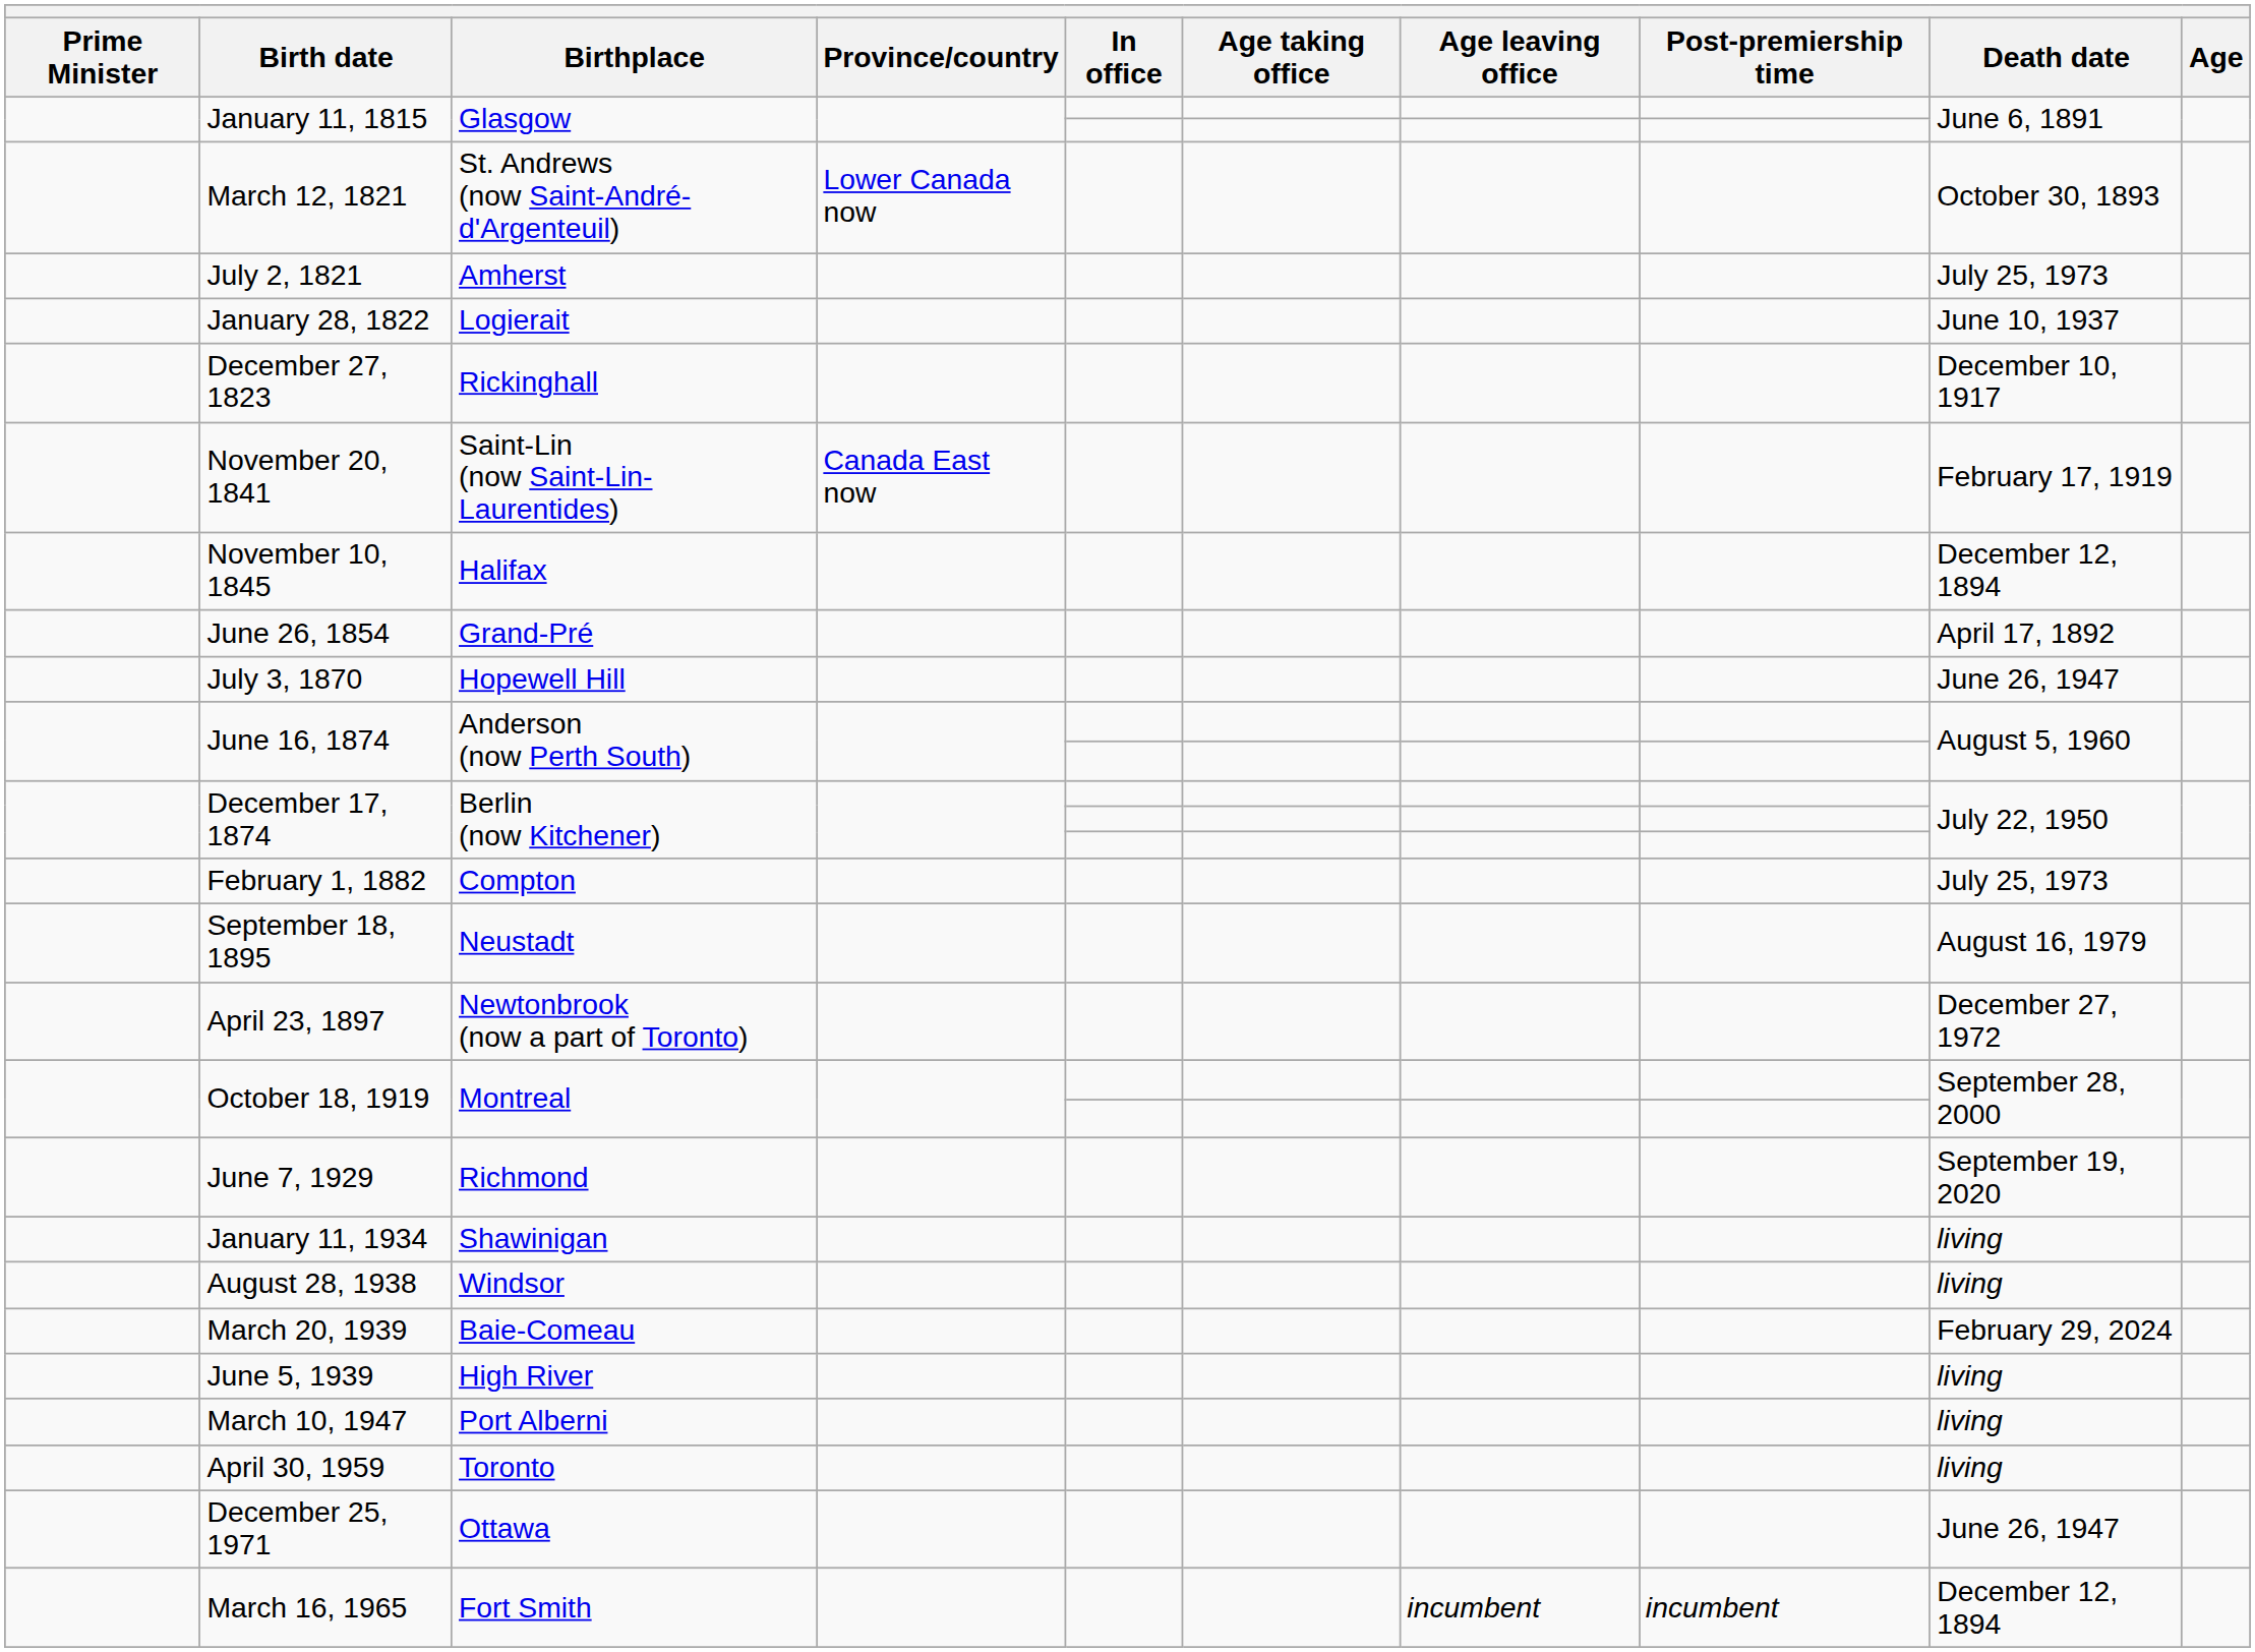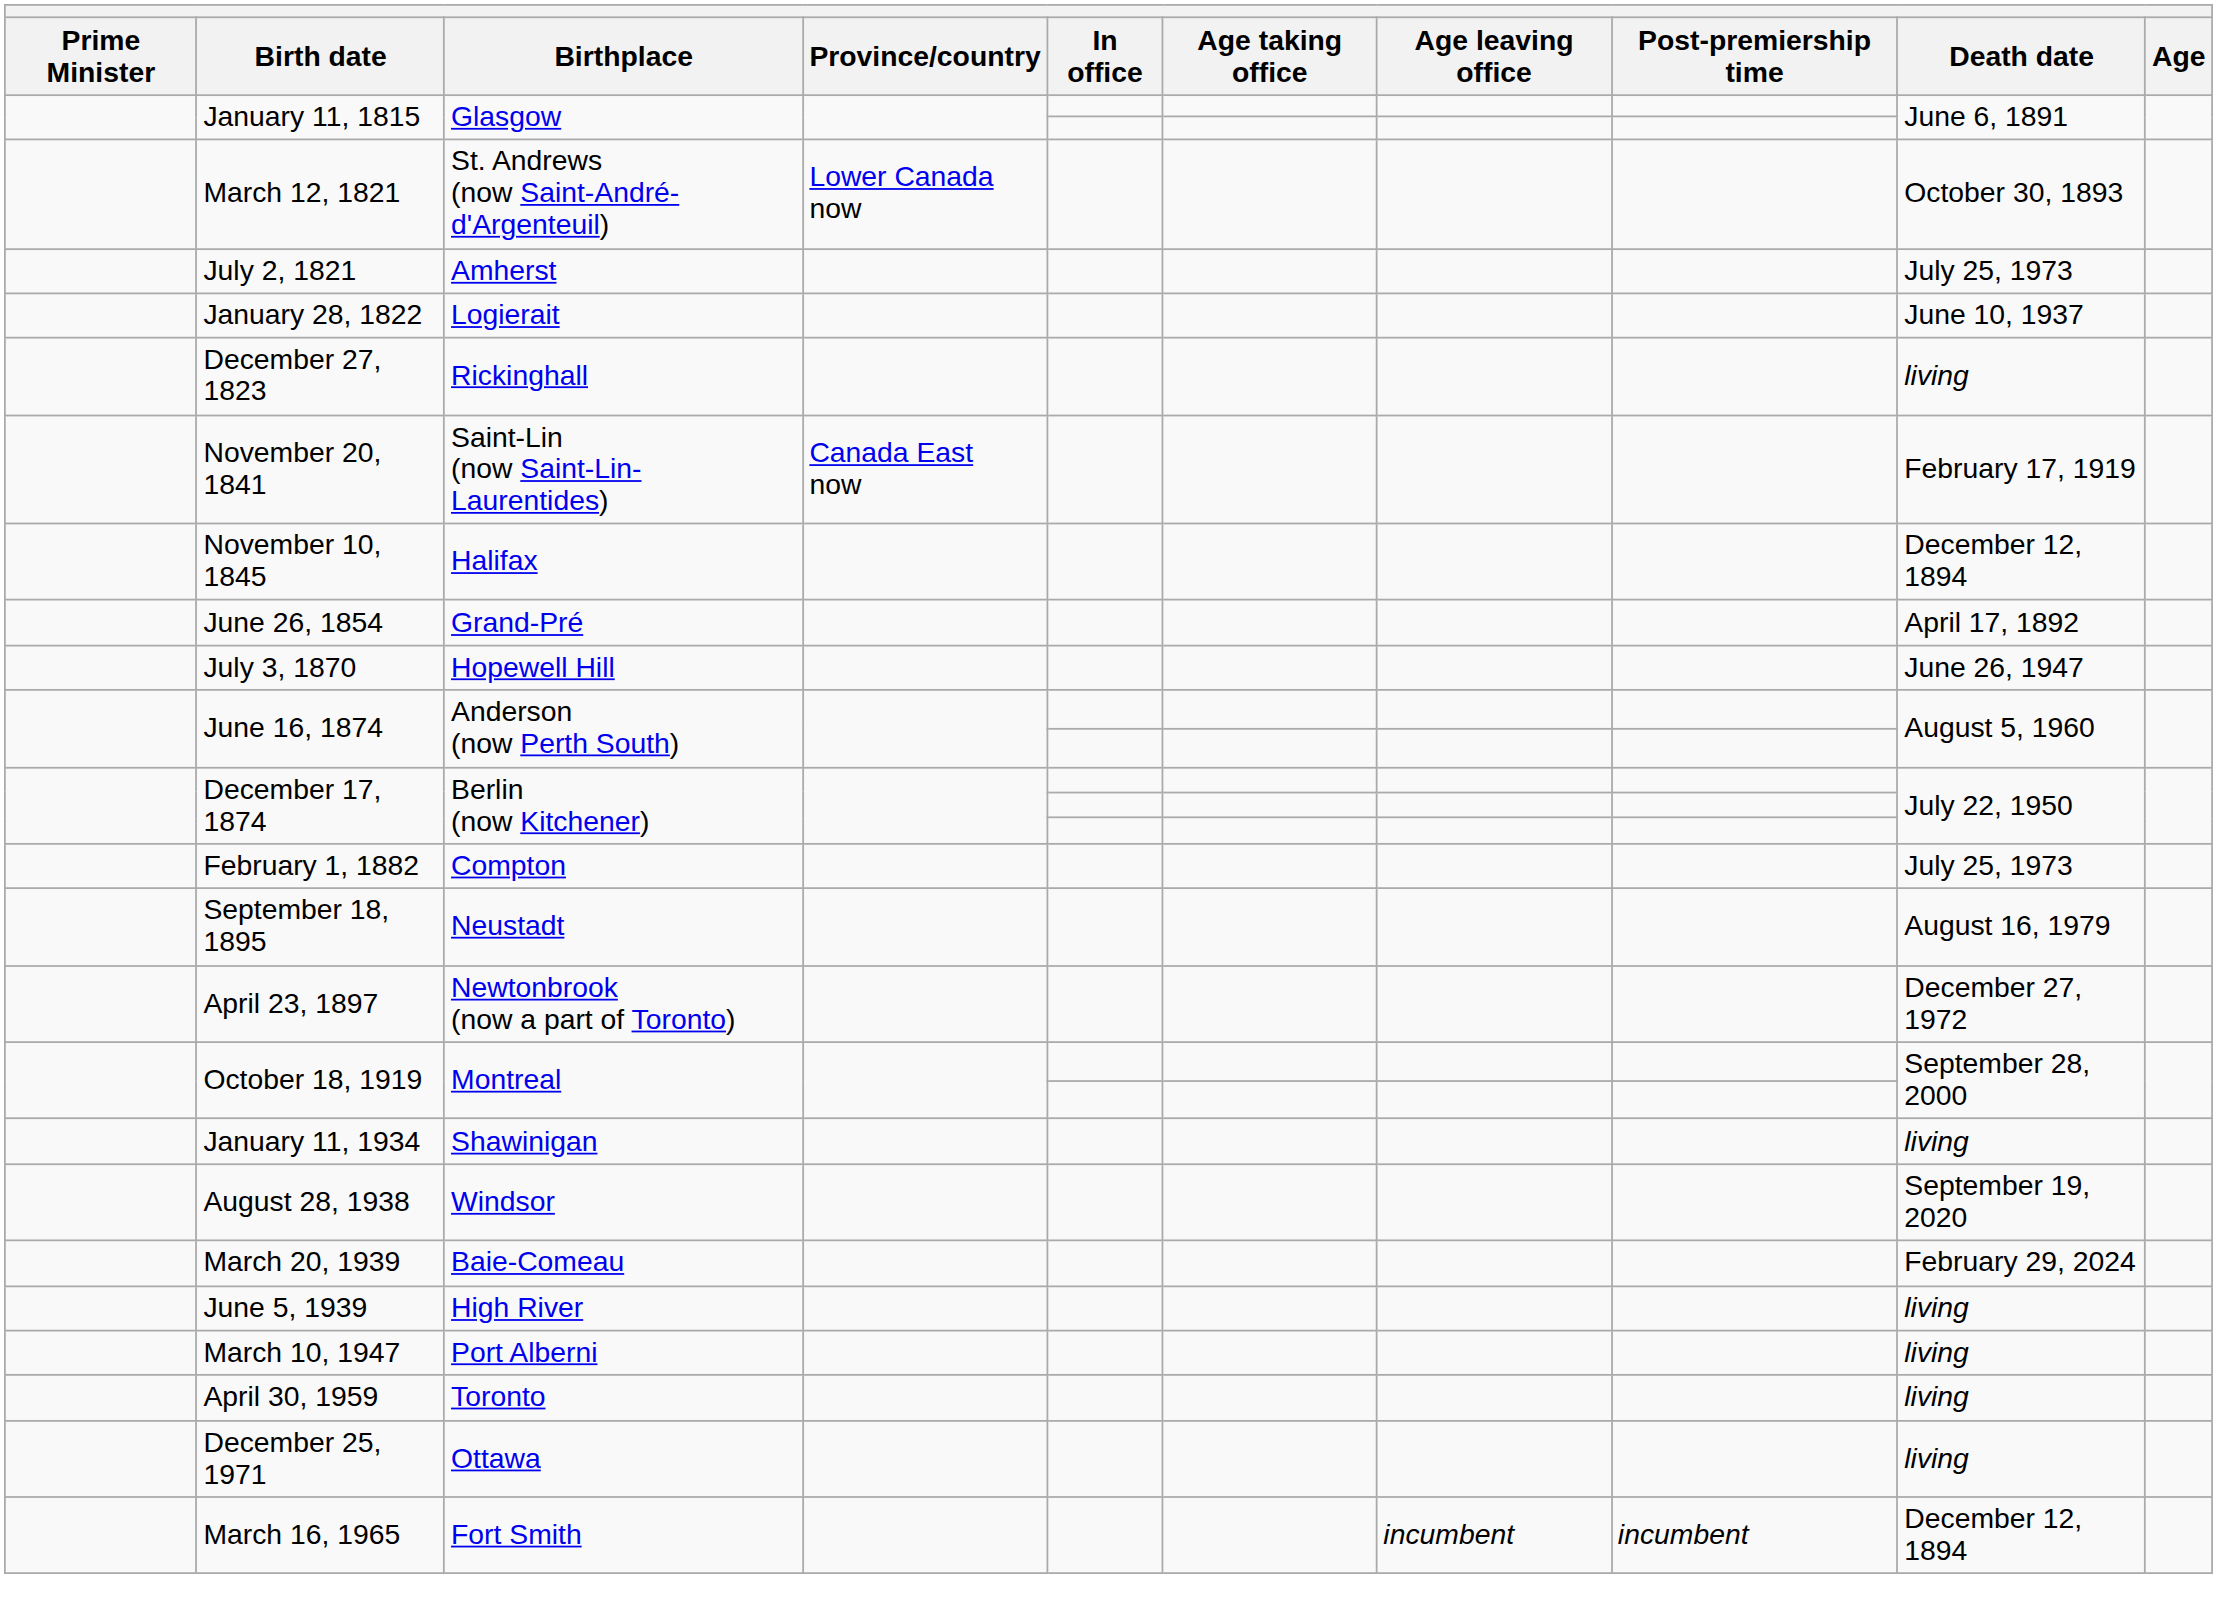December 27, 1823 | Death date: December 10, 1917 -> living
- row: June 7, 1929 | Richmond | September 19, 2020
August 28, 1938 | Death date: living -> September 19, 2020
December 25, 1971 | Death date: June 26, 1947 -> living
